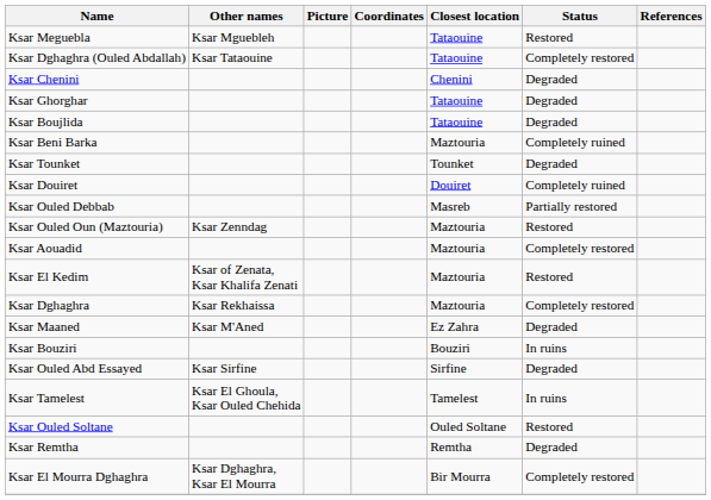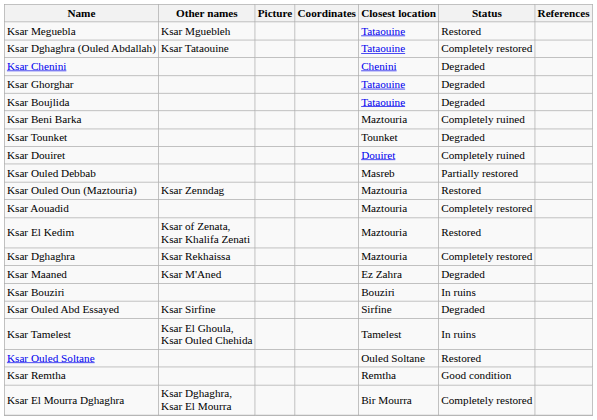Ksar Remtha | Status: Degraded -> Good condition
